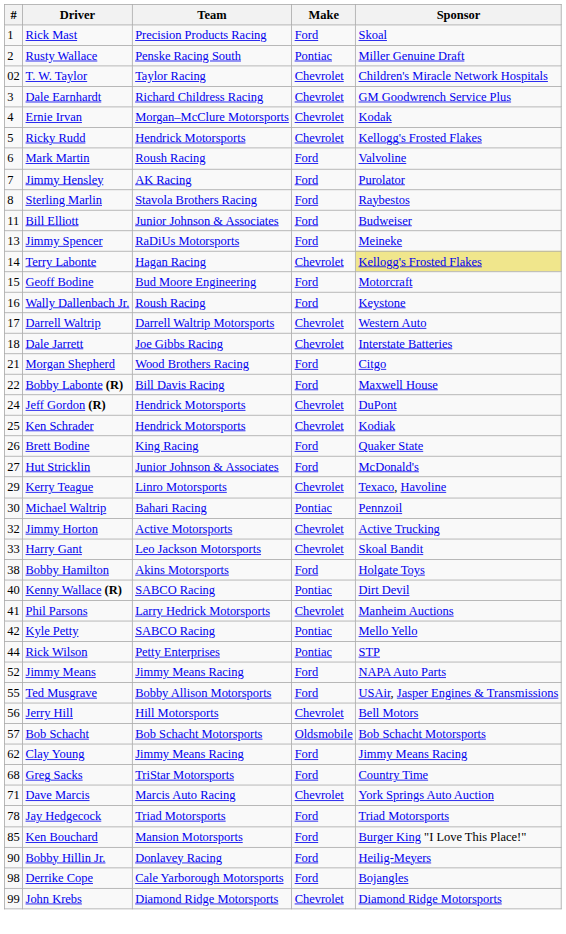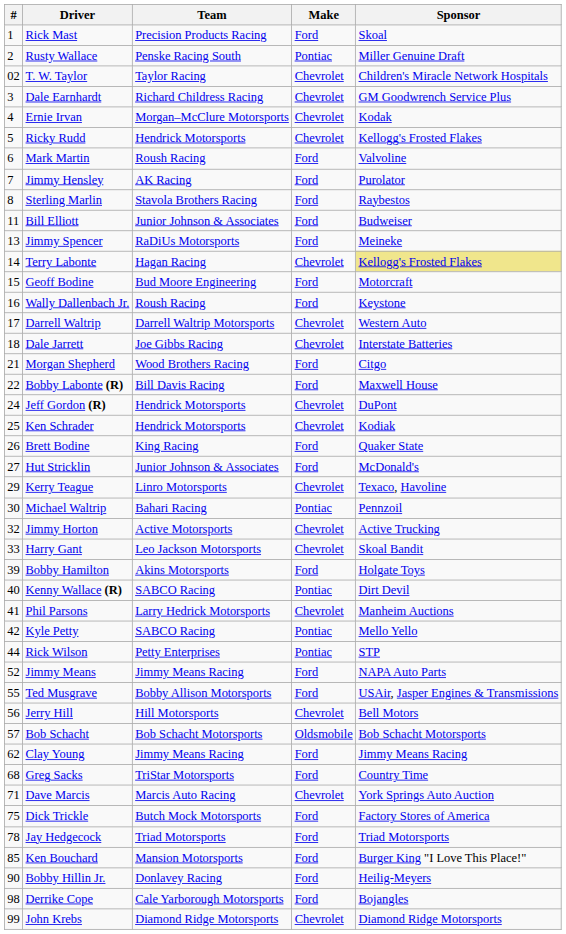Bobby Hamilton | #: 38 -> 39
+ row: 75 | Dick Trickle | Butch Mock Motorsports | Ford | Factory Stores of America
